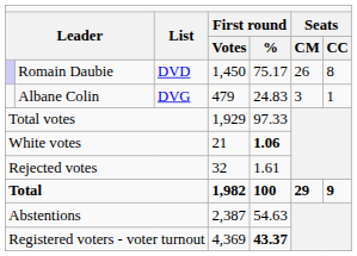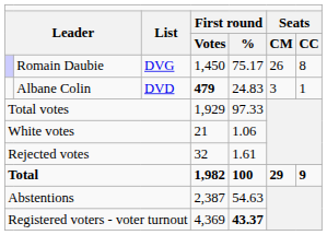Romain Daubie | column 3: DVD -> DVG
Albane Colin | column 3: DVG -> DVD
Albane Colin | column 4: normal -> bold
White votes | column 5: bold -> normal
